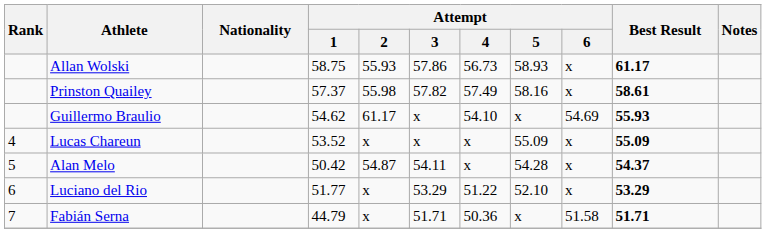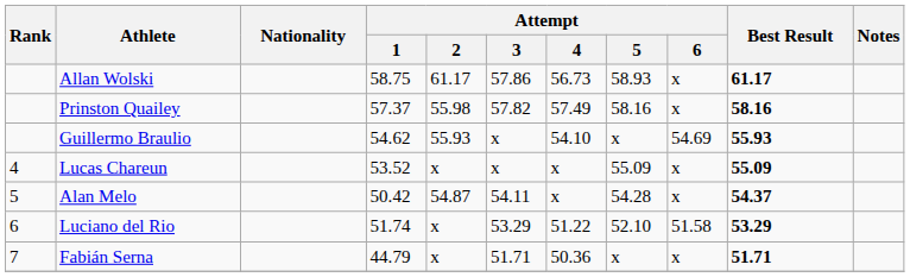Allan Wolski | Attempt / 2: 55.93 -> 61.17
Prinston Quailey | Best Result: 58.61 -> 58.16
Guillermo Braulio | Attempt / 2: 61.17 -> 55.93
Luciano del Rio | Attempt / 1: 51.77 -> 51.74
Luciano del Rio | Attempt / 6: x -> 51.58
Fabián Serna | Attempt / 6: 51.58 -> x
